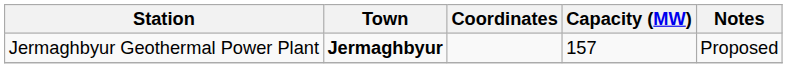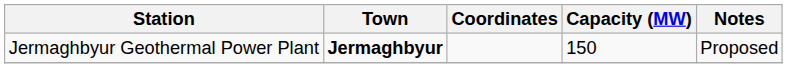Jermaghbyur Geothermal Power Plant | Capacity (MW): 157 -> 150
